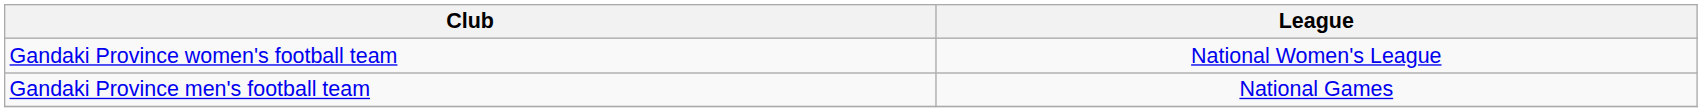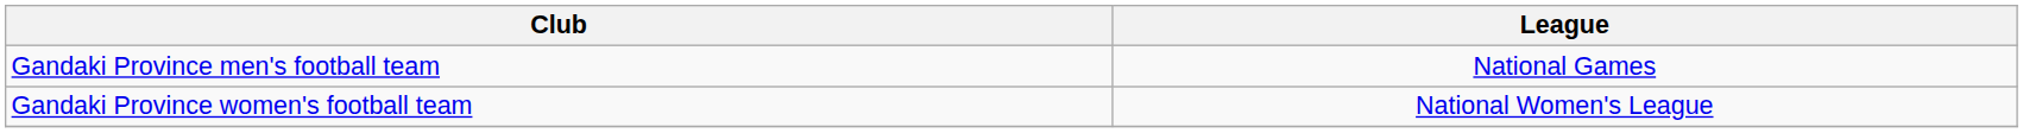rows swapped: Gandaki Province men's football team <-> Gandaki Province women's football team
